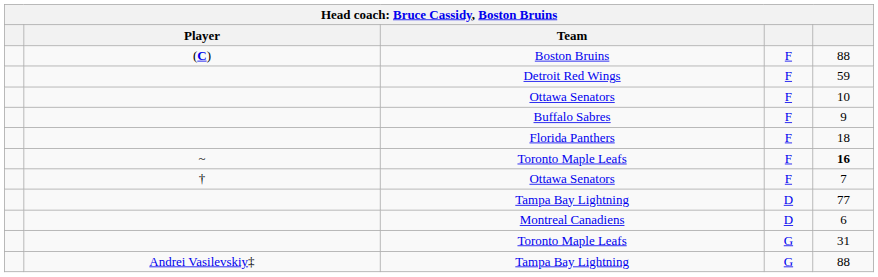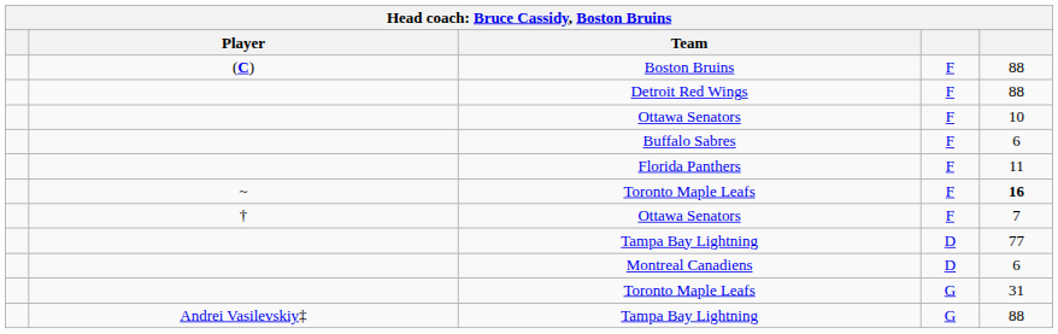Detroit Red Wings | column 5: 59 -> 88
Buffalo Sabres | column 5: 9 -> 6
Florida Panthers | column 5: 18 -> 11
